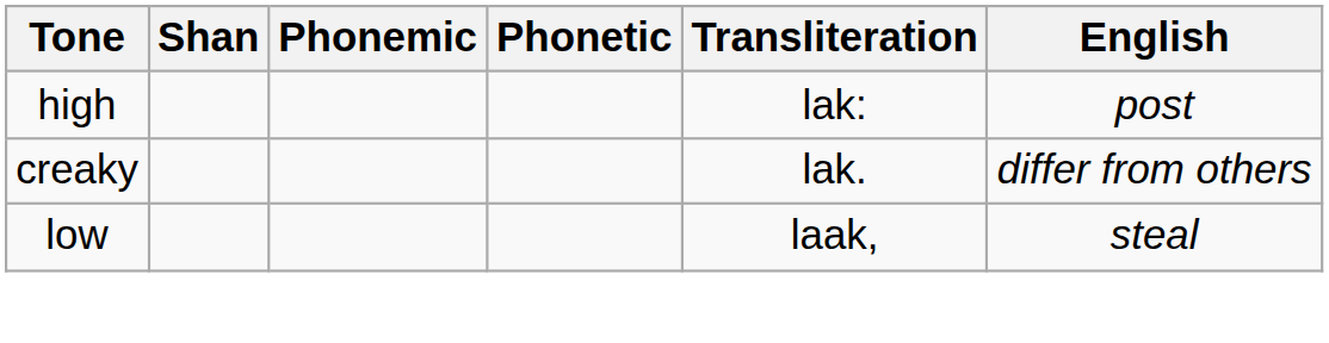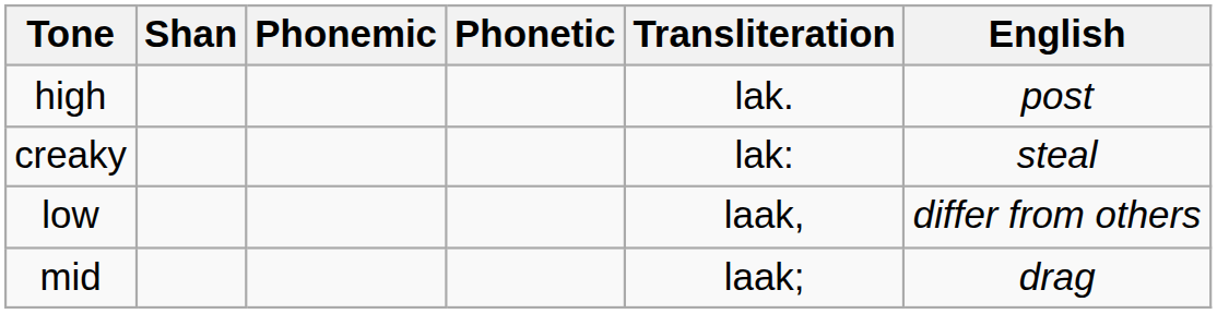high | Transliteration: lak: -> lak.
creaky | Transliteration: lak. -> lak:
creaky | English: differ from others -> steal
low | English: steal -> differ from others
+ row: mid | laak; | drag
